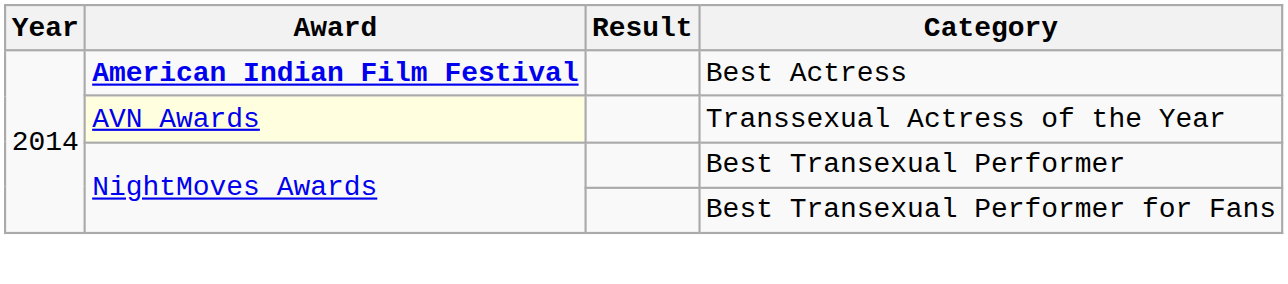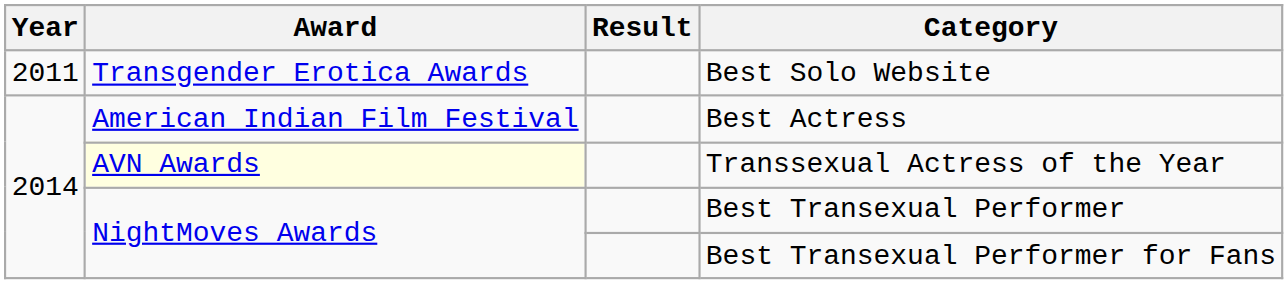+ row: 2011 | Transgender Erotica Awards | Best Solo Website
Best Actress | Award: bold -> normal
